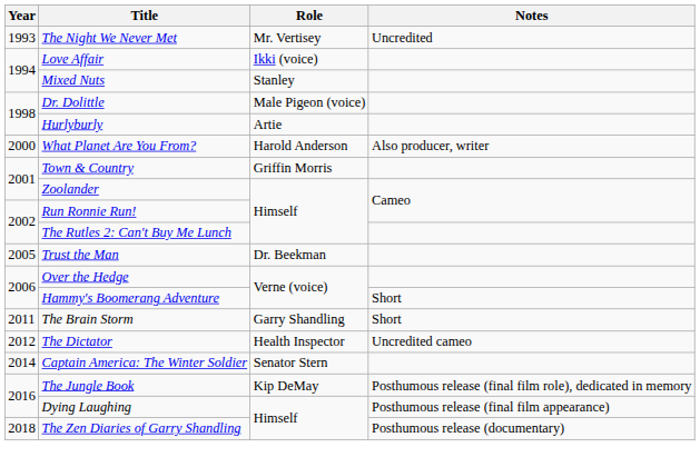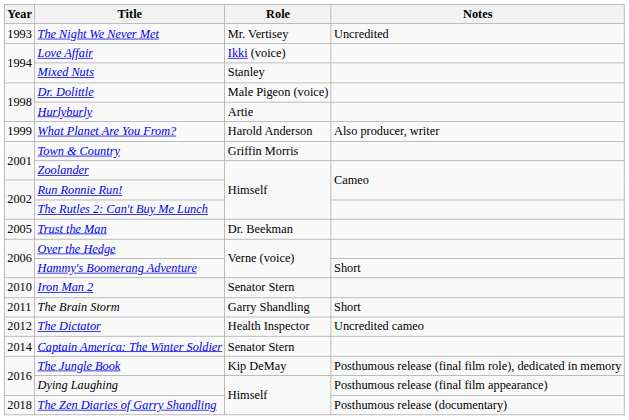What Planet Are You From? | Year: 2000 -> 1999
+ row: 2010 | Iron Man 2 | Senator Stern
